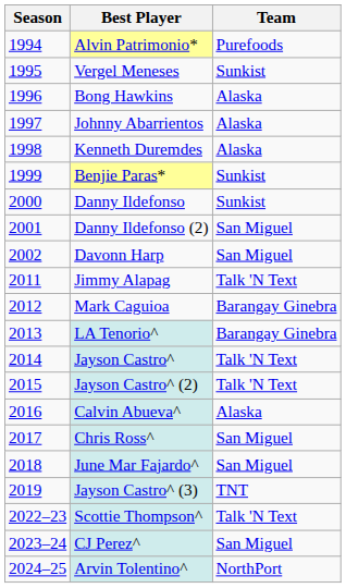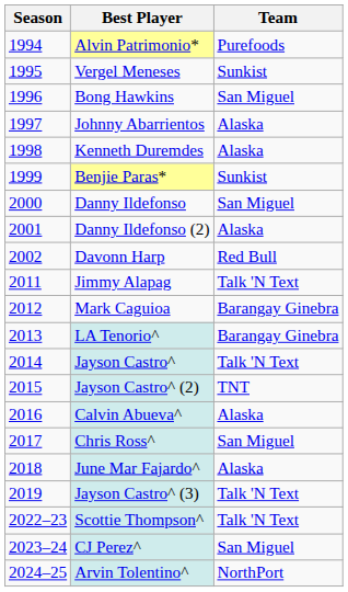Bong Hawkins | Team: Alaska -> San Miguel
Danny Ildefonso | Team: Sunkist -> San Miguel
Danny Ildefonso (2) | Team: San Miguel -> Alaska
Davonn Harp | Team: San Miguel -> Red Bull
Jayson Castro^ (2) | Team: Talk 'N Text -> TNT
June Mar Fajardo^ | Team: San Miguel -> Alaska
Jayson Castro^ (3) | Team: TNT -> Talk 'N Text
